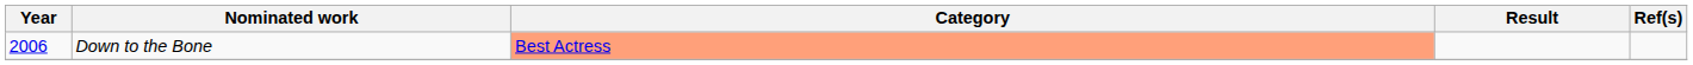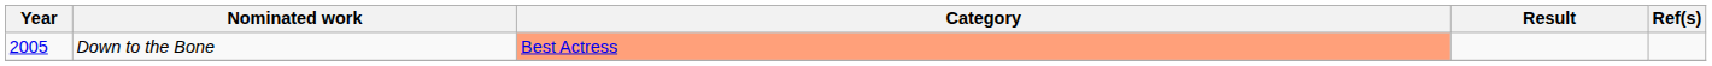Down to the Bone | Year: 2006 -> 2005
